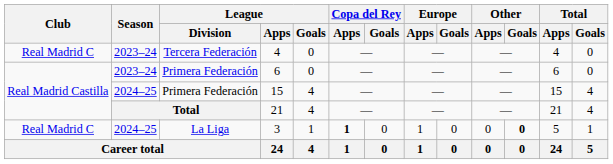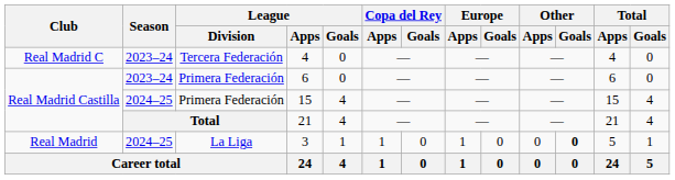3 | Club: Real Madrid C -> Real Madrid
3 | Copa del Rey / Apps: bold -> normal
